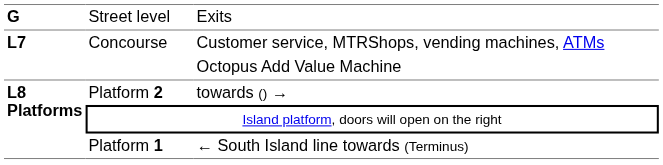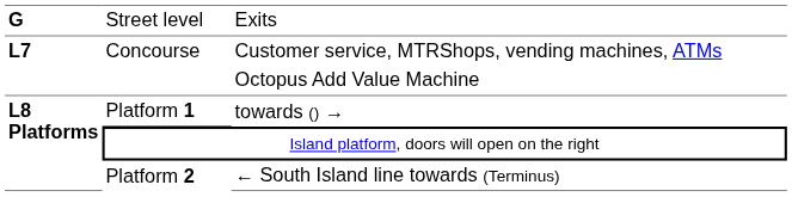towards () → | column 2: Platform 2 -> Platform 1
← South Island line towards (Terminus) | column 2: Platform 1 -> Platform 2
